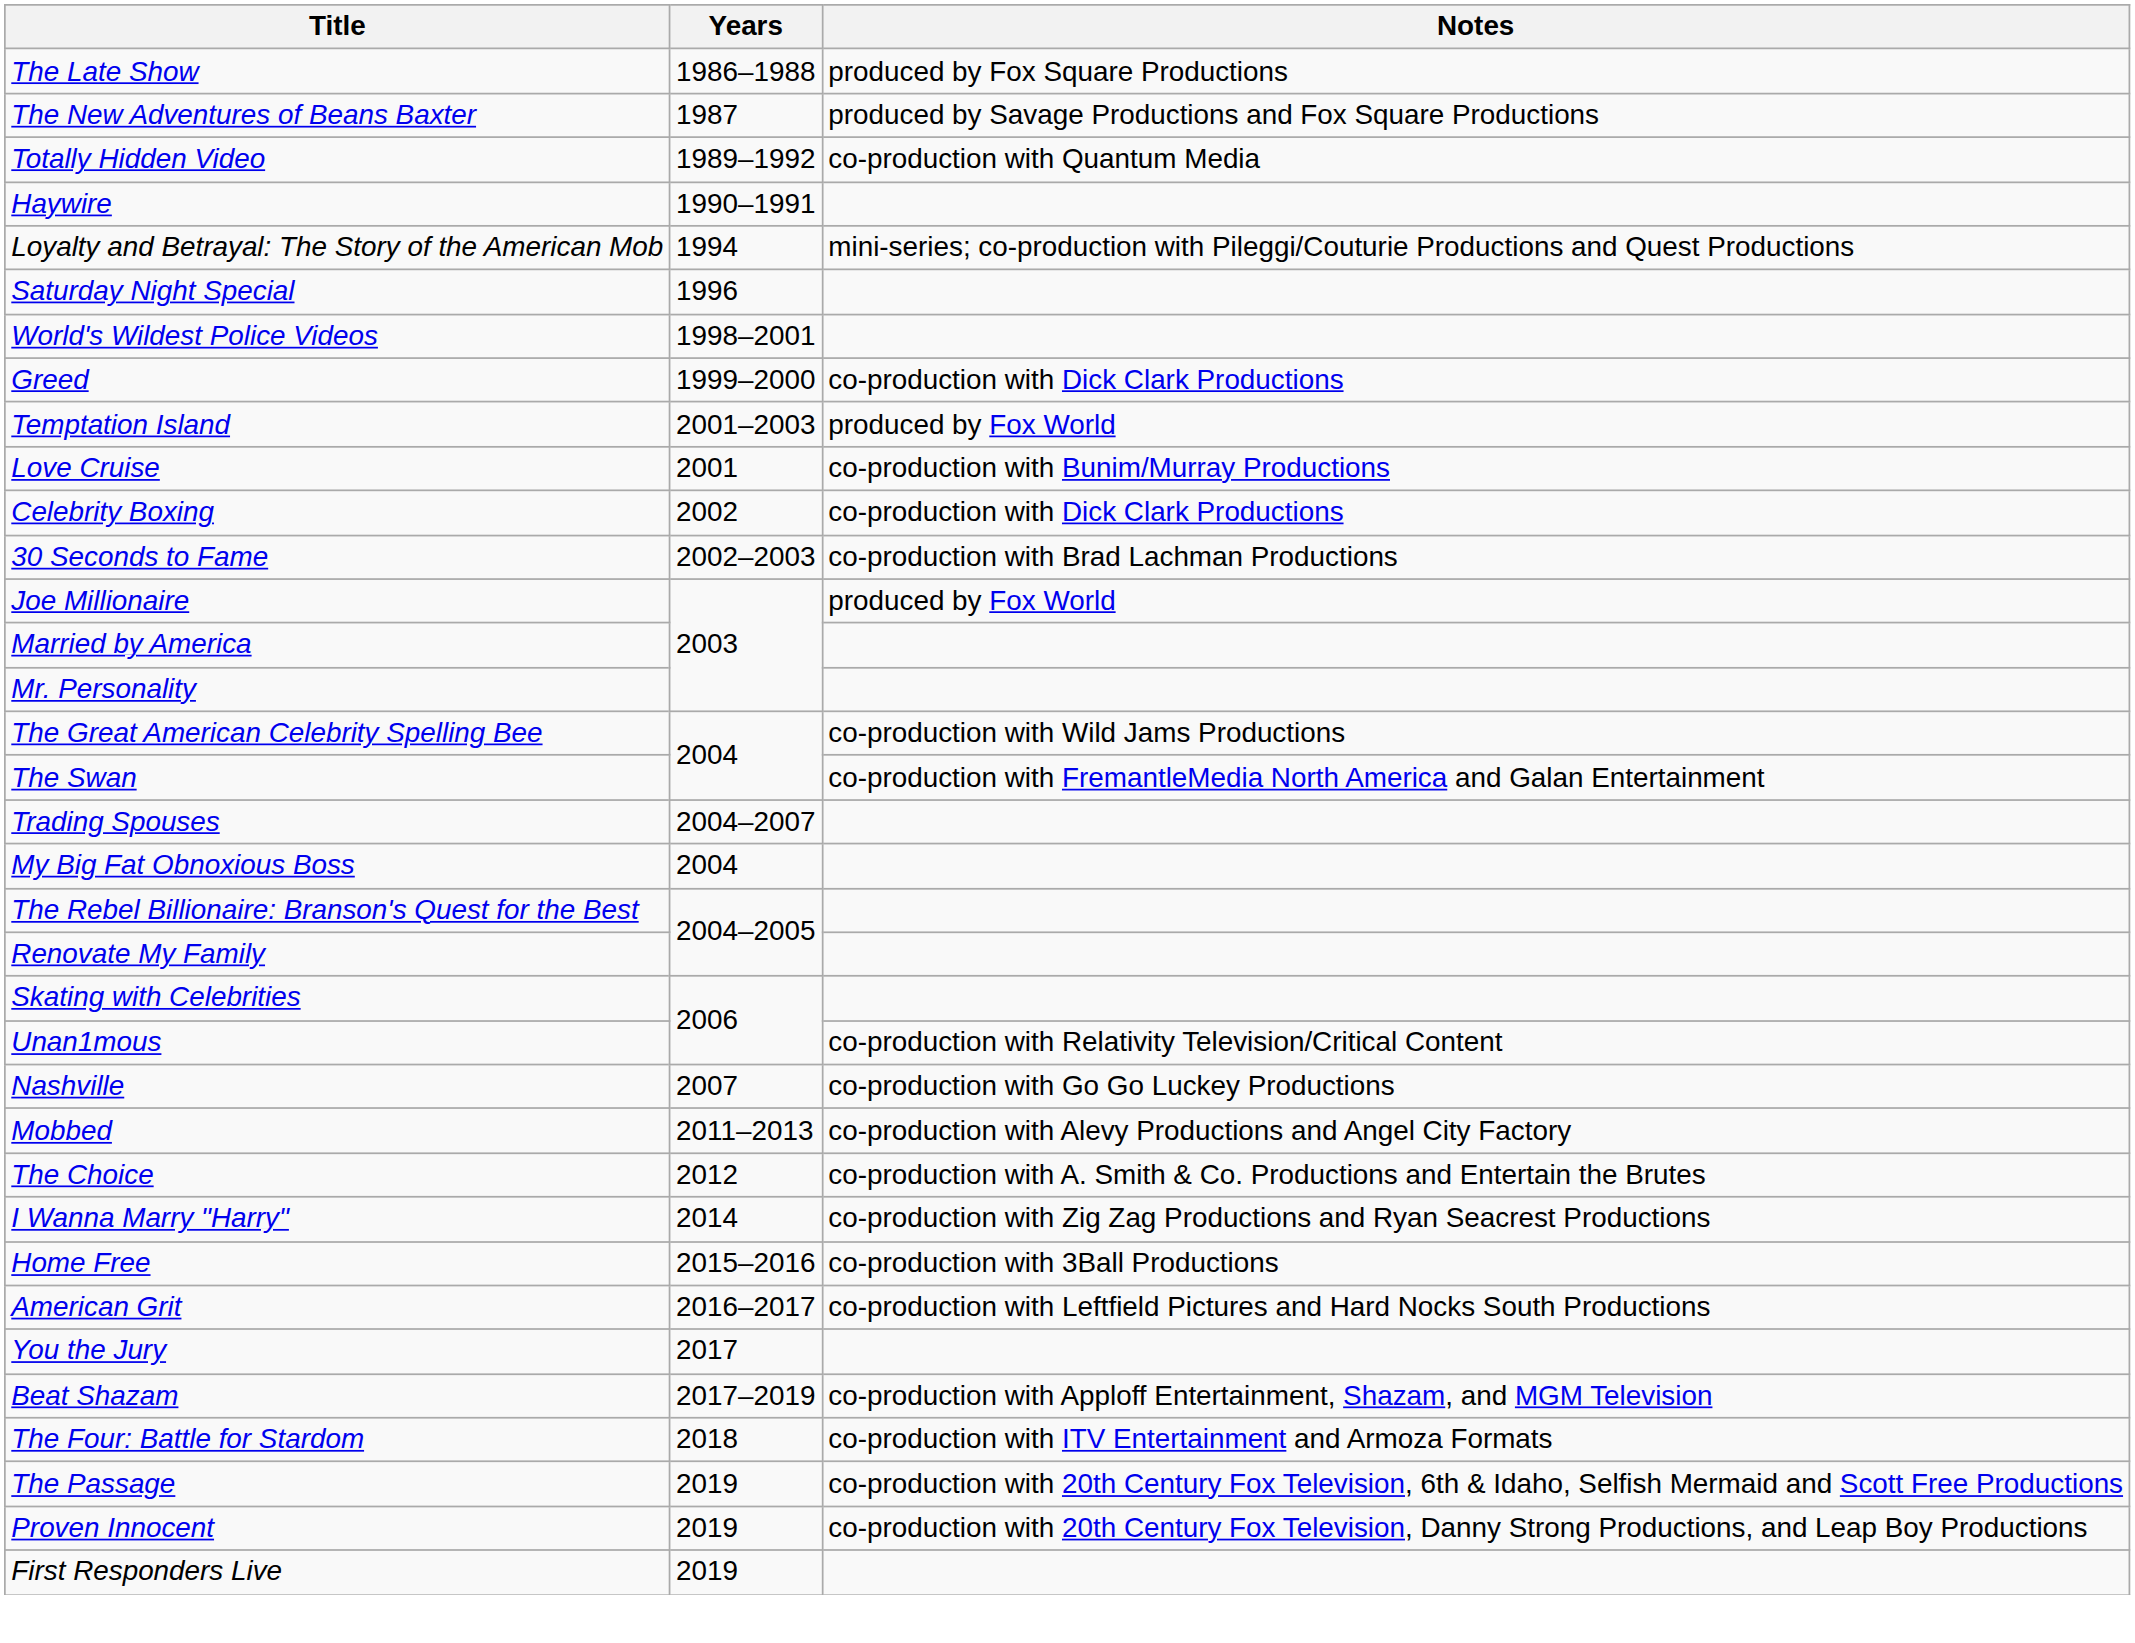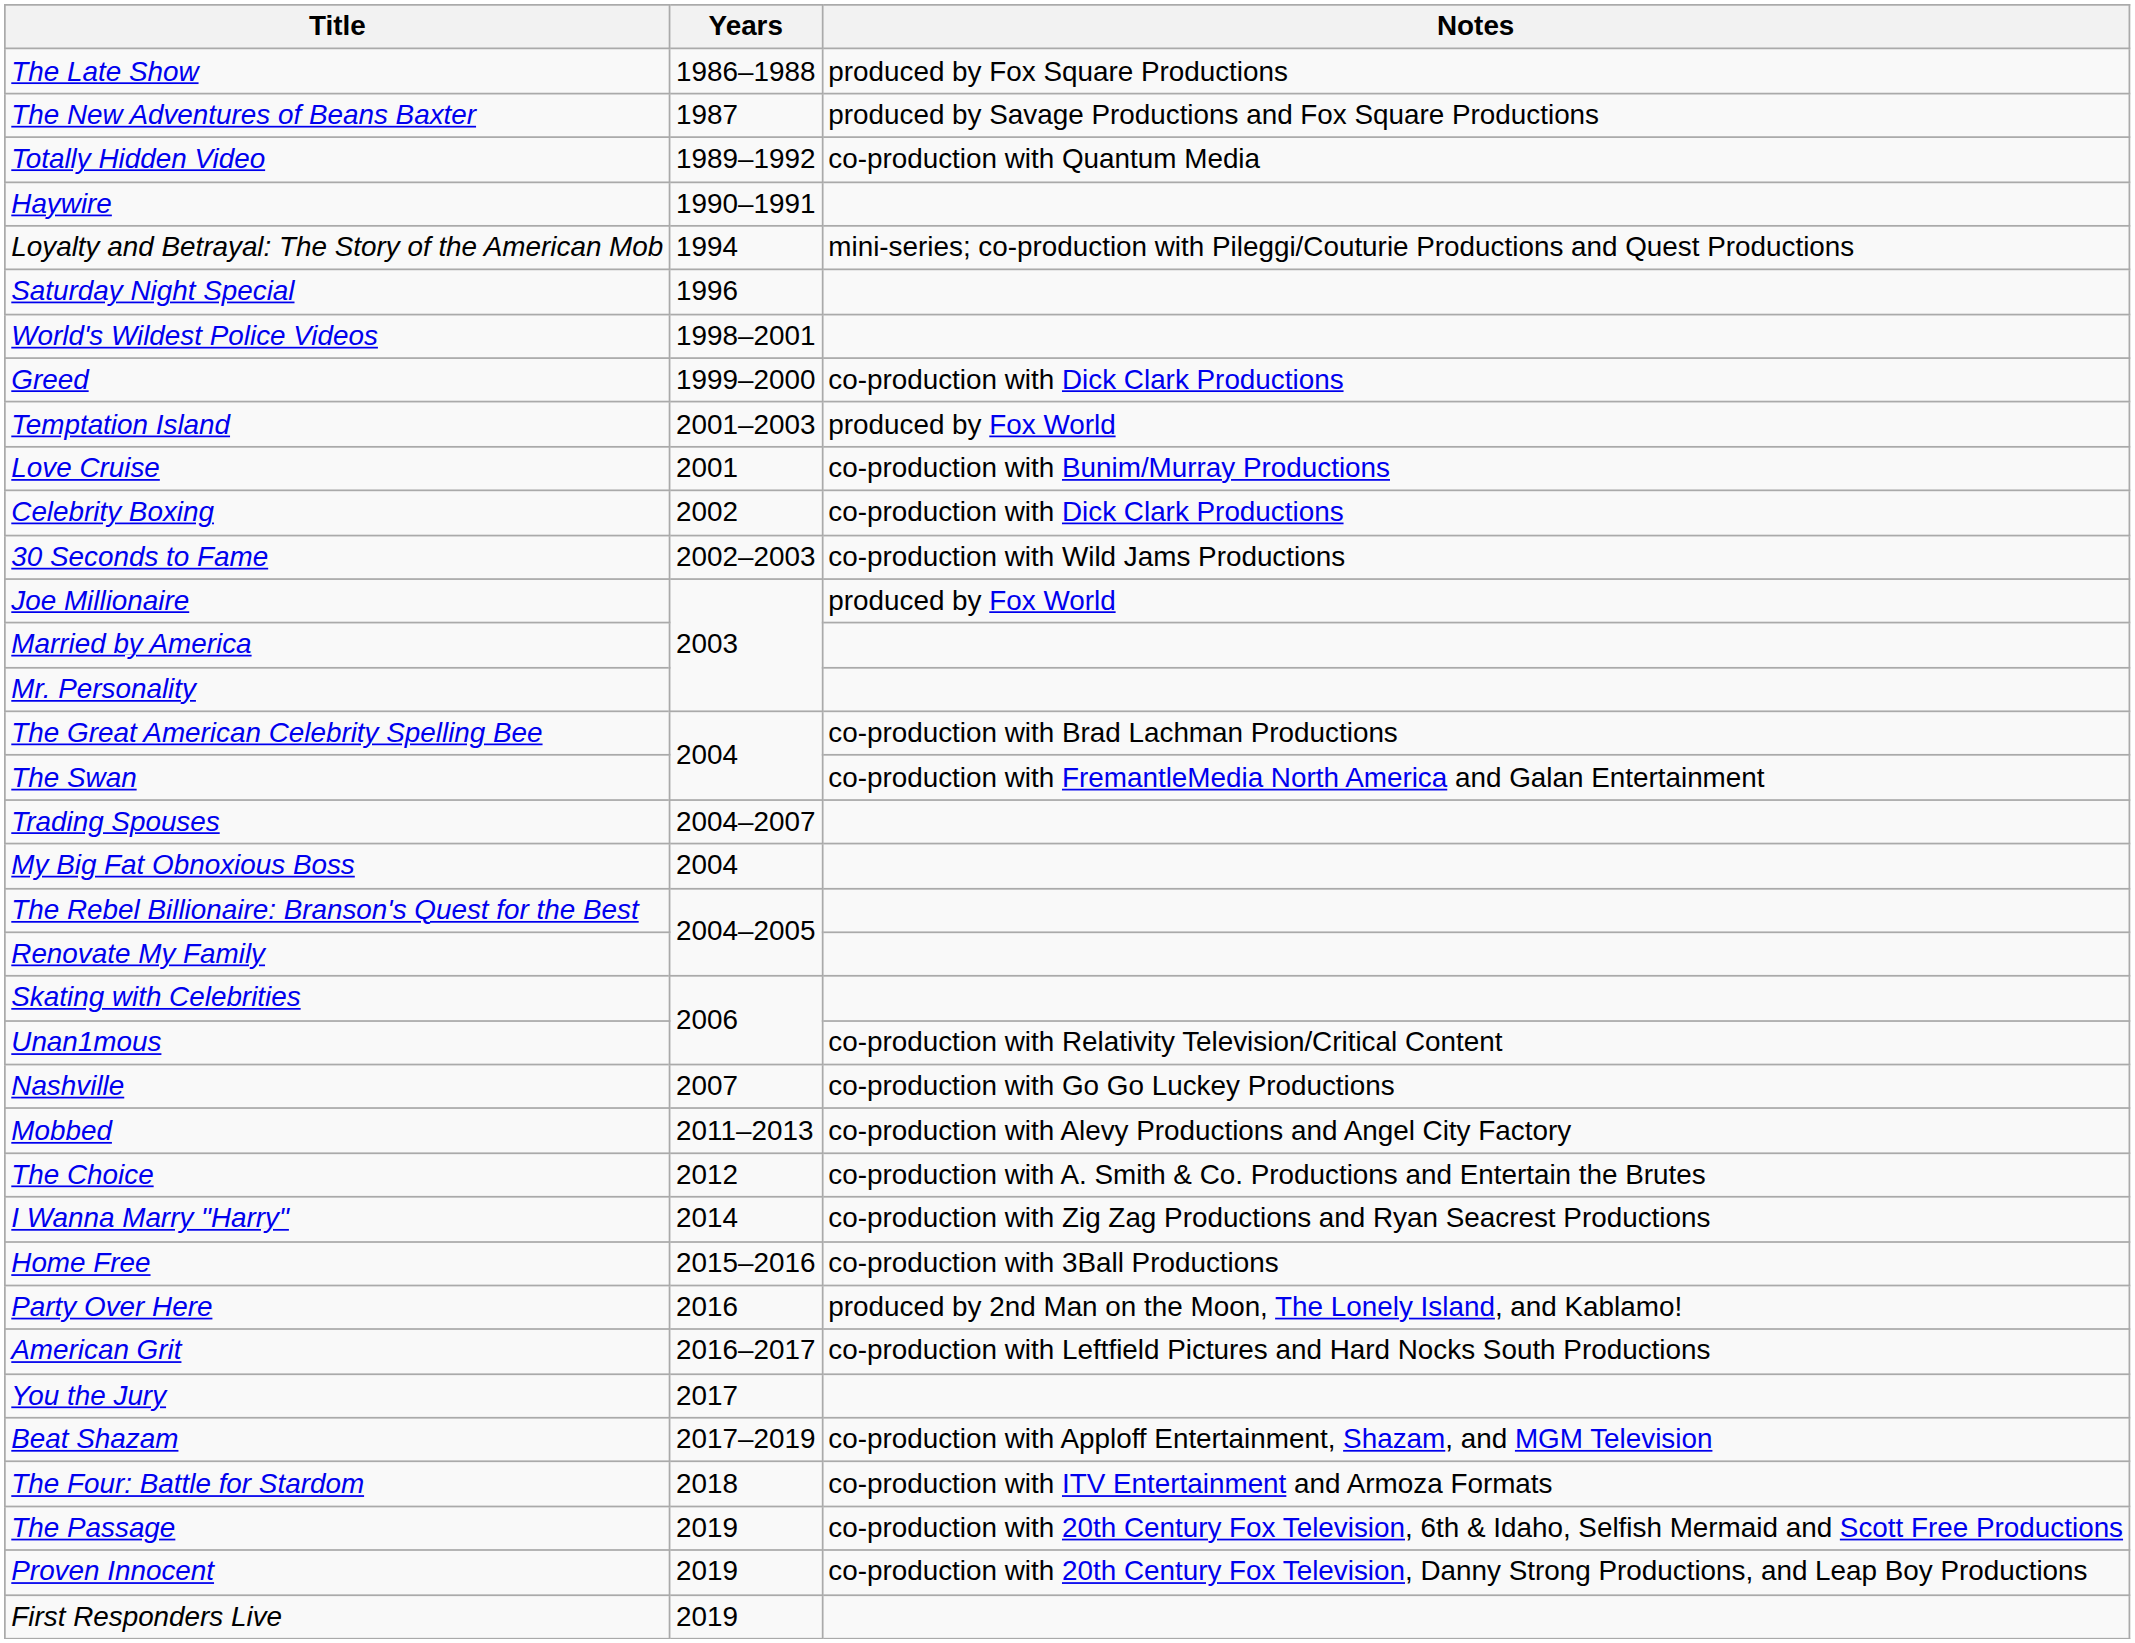30 Seconds to Fame | Notes: co-production with Brad Lachman Productions -> co-production with Wild Jams Productions
The Great American Celebrity Spelling Bee | Notes: co-production with Wild Jams Productions -> co-production with Brad Lachman Productions
+ row: Party Over Here | 2016 | produced by 2nd Man on the Moon, The Lonely Island, and Kablamo!
